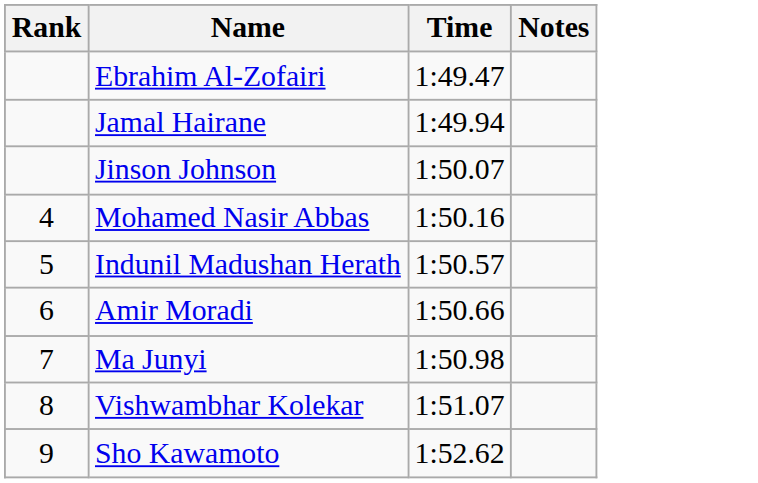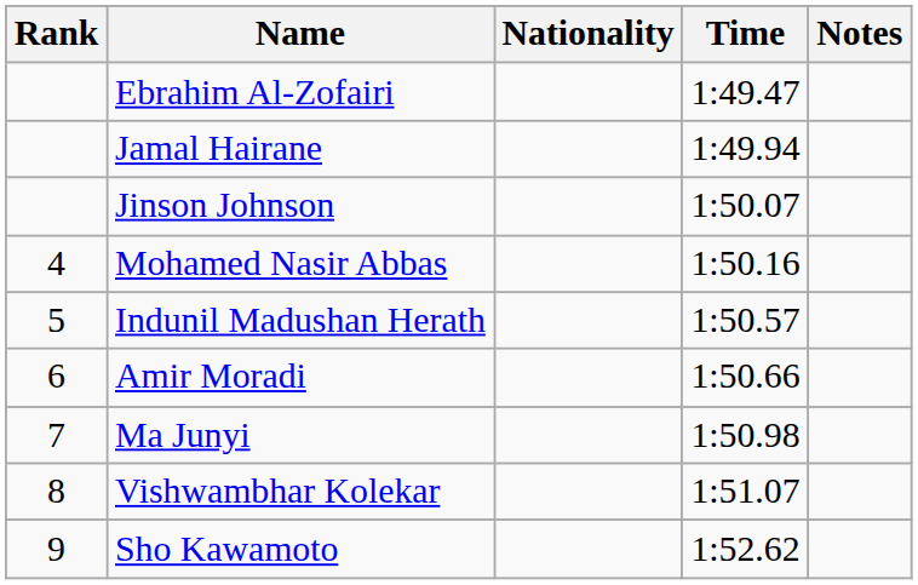+ column: Nationality
